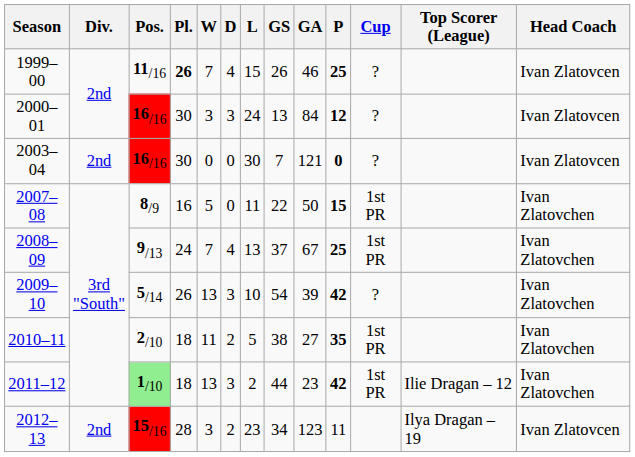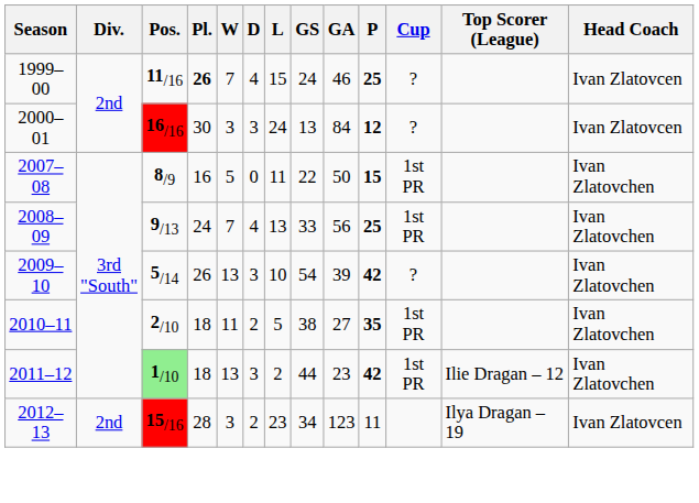1999–00 | GS: 26 -> 24
- row: 2003–04 | 2nd | 16/16 | 30 | 0 | 0 | 30 | 7 | 121 | 0 | ? | Ivan Zlatovcen
2008–09 | GS: 37 -> 33
2008–09 | GA: 67 -> 56
